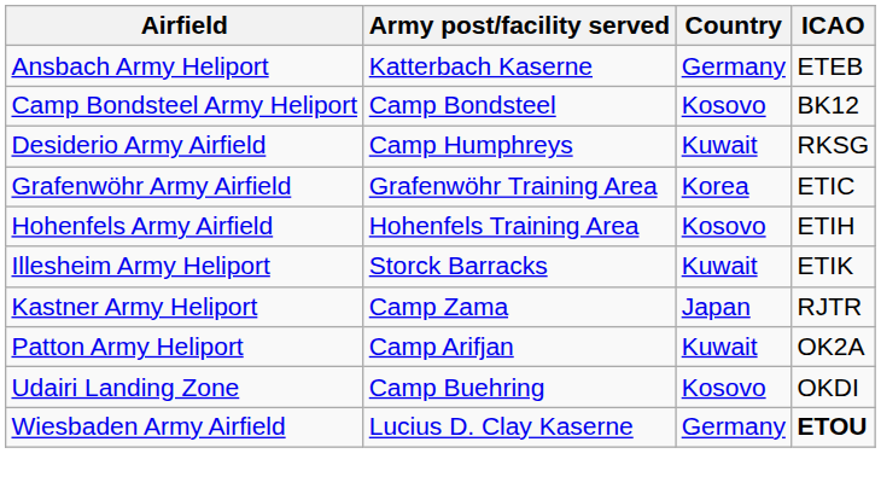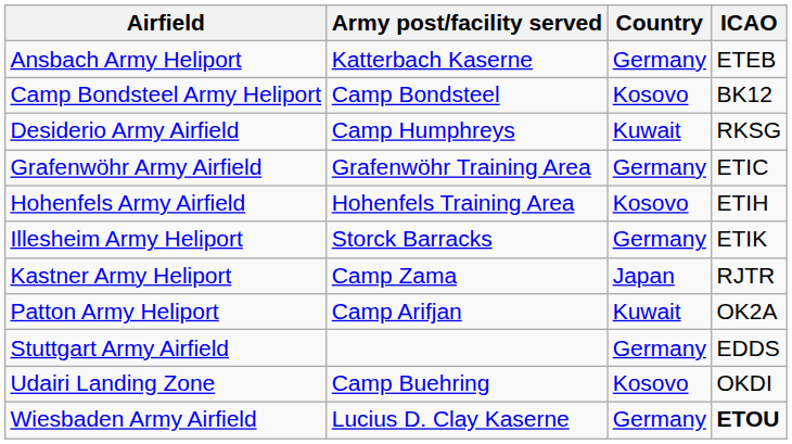Grafenwöhr Army Airfield | Country: Korea -> Germany
Illesheim Army Heliport | Country: Kuwait -> Germany
+ row: Stuttgart Army Airfield | Germany | EDDS
